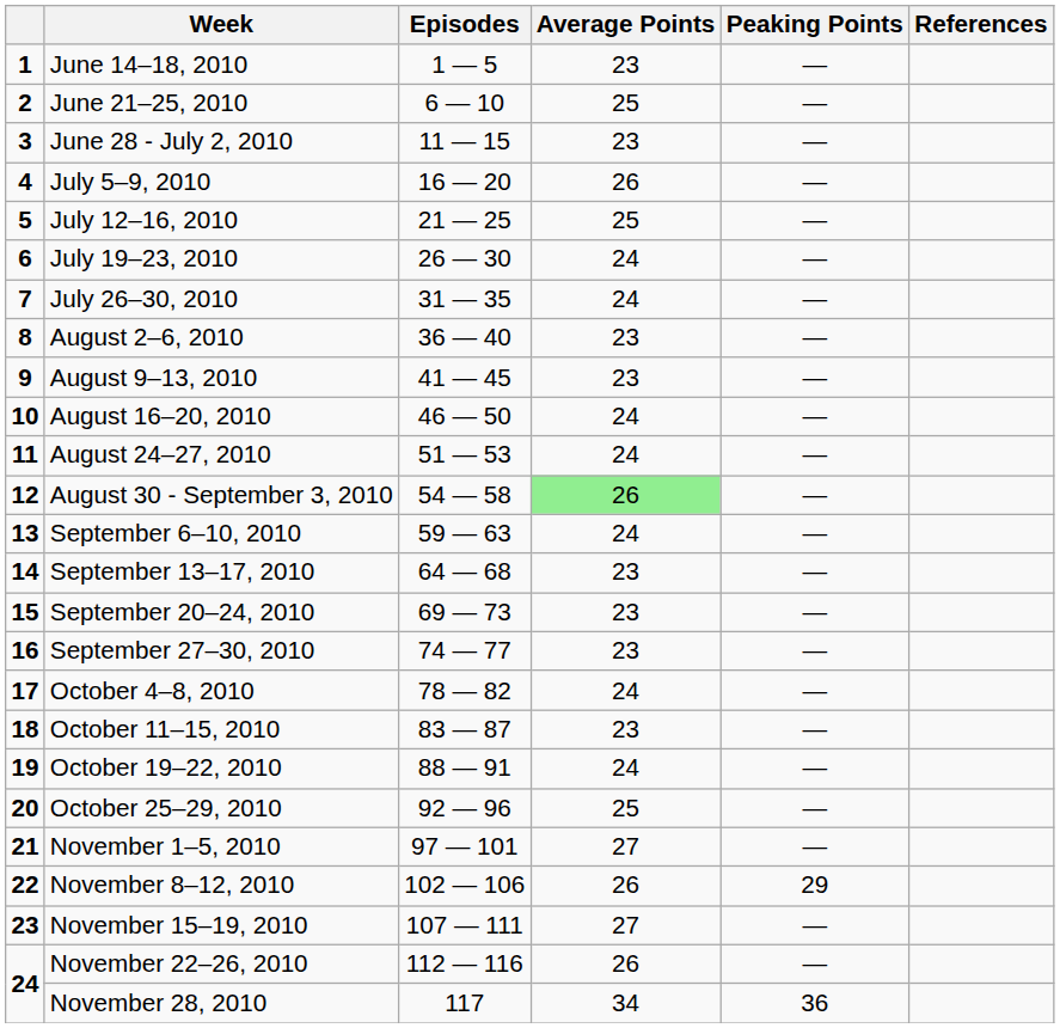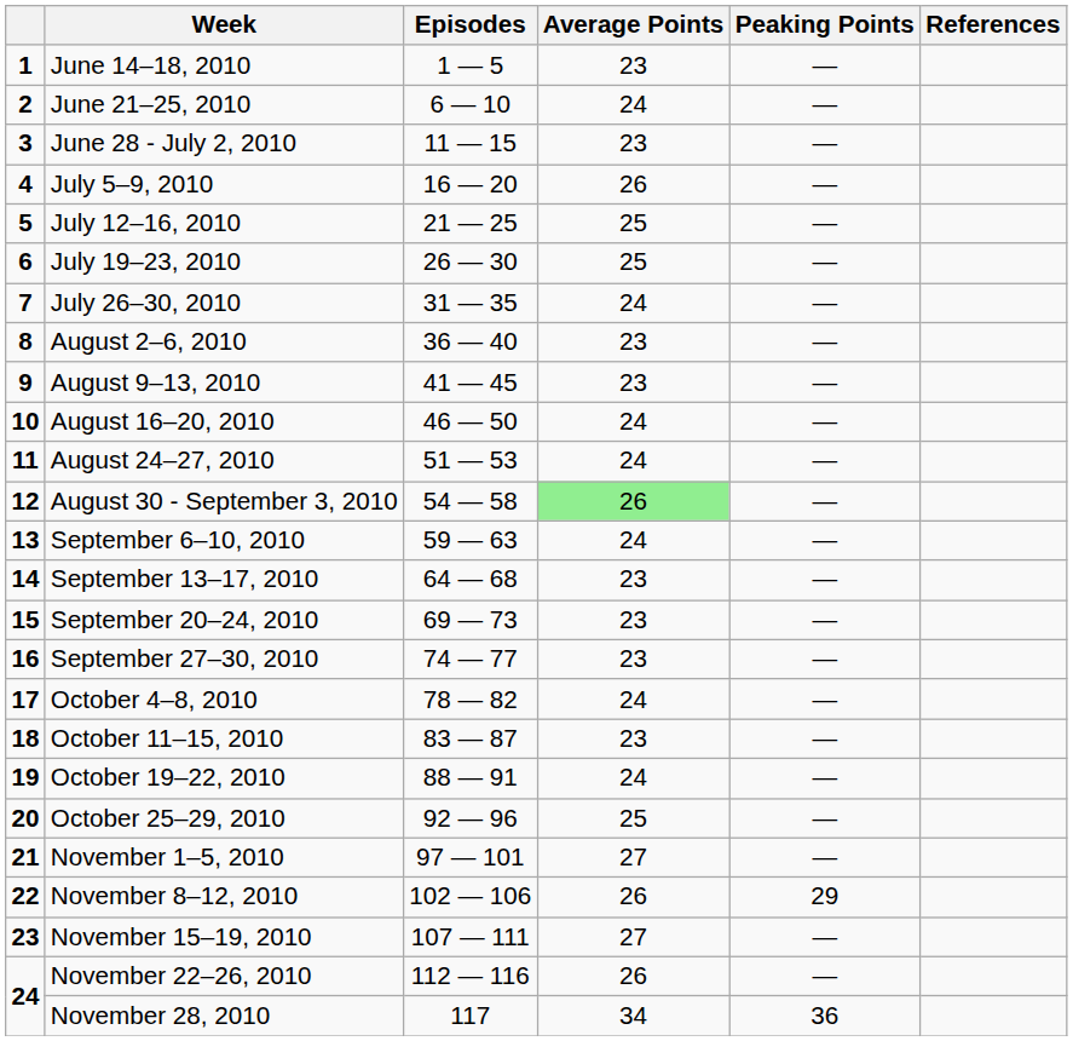June 21–25, 2010 | Average Points: 25 -> 24
July 19–23, 2010 | Average Points: 24 -> 25
